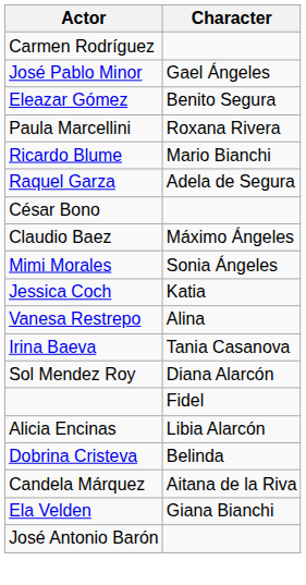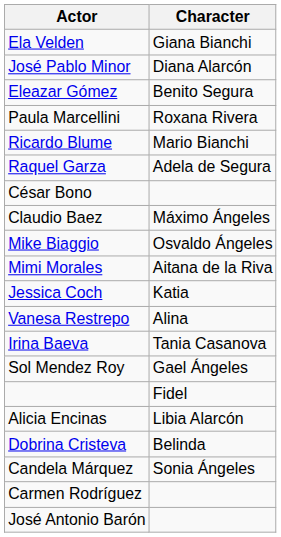rows swapped: Ela Velden <-> Carmen Rodríguez
José Pablo Minor | Character: Gael Ángeles -> Diana Alarcón
+ row: Mike Biaggio | Osvaldo Ángeles
Mimi Morales | Character: Sonia Ángeles -> Aitana de la Riva
Sol Mendez Roy | Character: Diana Alarcón -> Gael Ángeles
Candela Márquez | Character: Aitana de la Riva -> Sonia Ángeles
